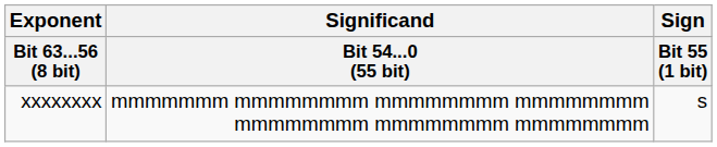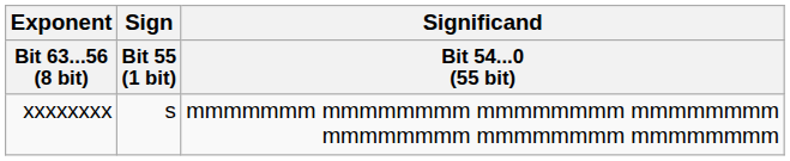columns swapped: Sign / Bit 55 (1 bit) <-> Significand / Bit 54...0 (55 bit)
